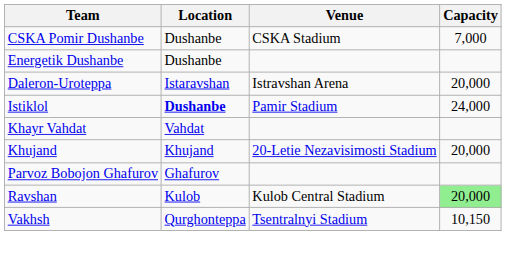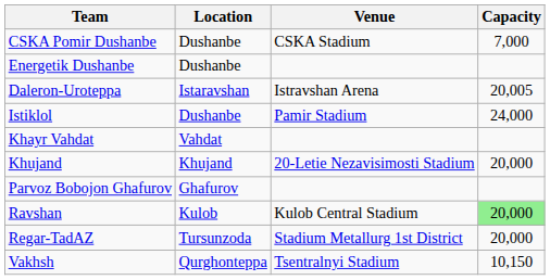Daleron-Uroteppa | Capacity: 20,000 -> 20,005
Istiklol | Location: bold -> normal
+ row: Regar-TadAZ | Tursunzoda | Stadium Metallurg 1st District | 20,000
